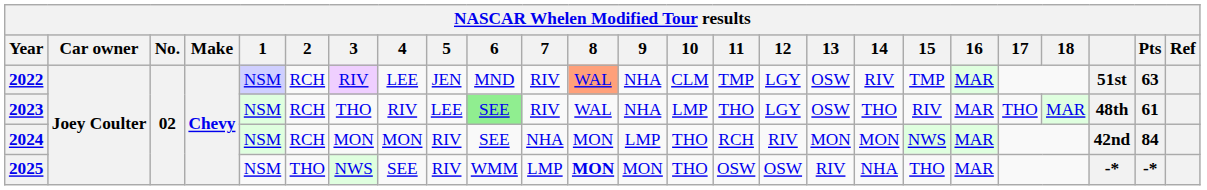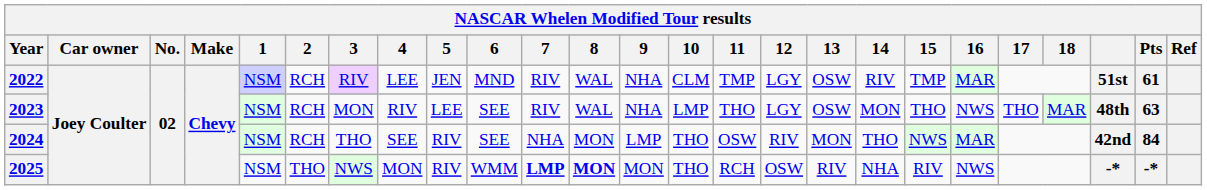2022 | 8: lightsalmon background -> no background
2022 | Pts: 63 -> 61
2023 | 3: THO -> MON
2023 | 6: lightgreen background -> no background
2023 | 14: THO -> MON
2023 | 15: RIV -> THO
2023 | 16: MAR -> NWS
2023 | Pts: 61 -> 63
2024 | 3: MON -> THO
2024 | 4: MON -> SEE
2024 | 11: RCH -> OSW
2024 | 14: MON -> THO
2025 | 4: SEE -> MON
2025 | 7: normal -> bold
2025 | 11: OSW -> RCH
2025 | 15: THO -> RIV
2025 | 16: MAR -> NWS
